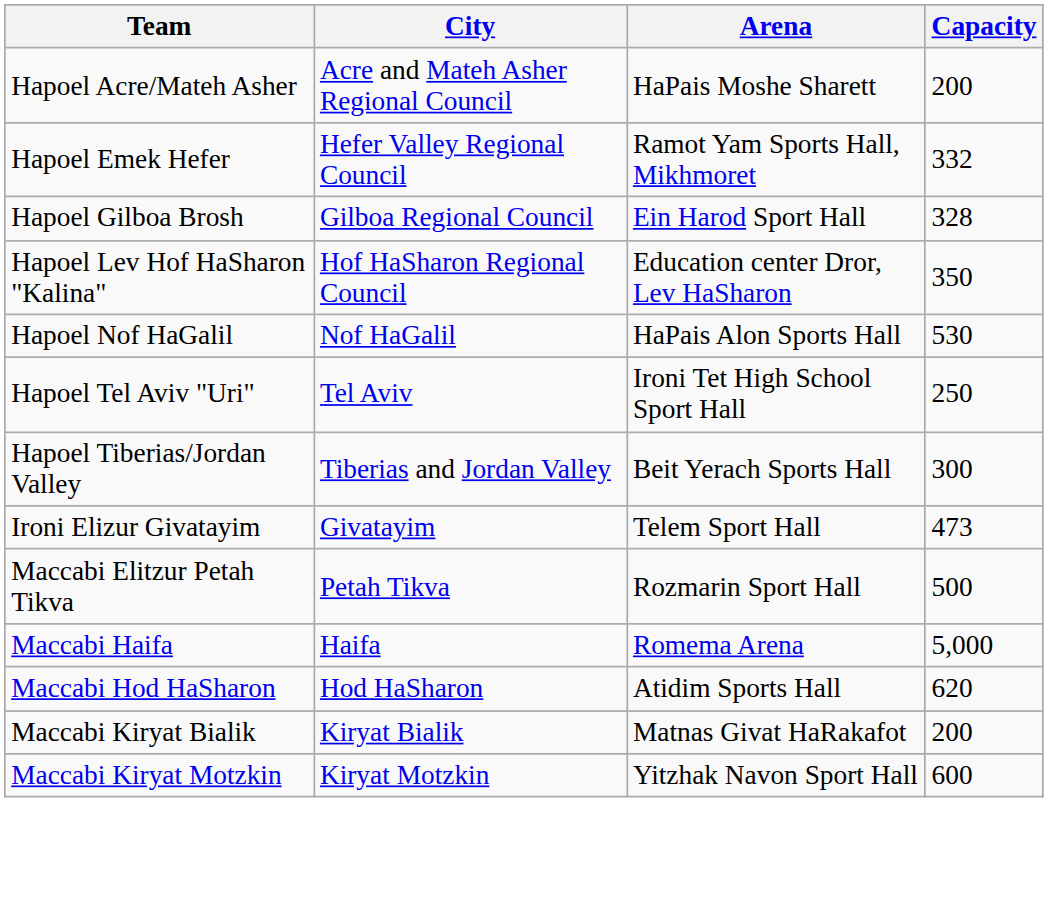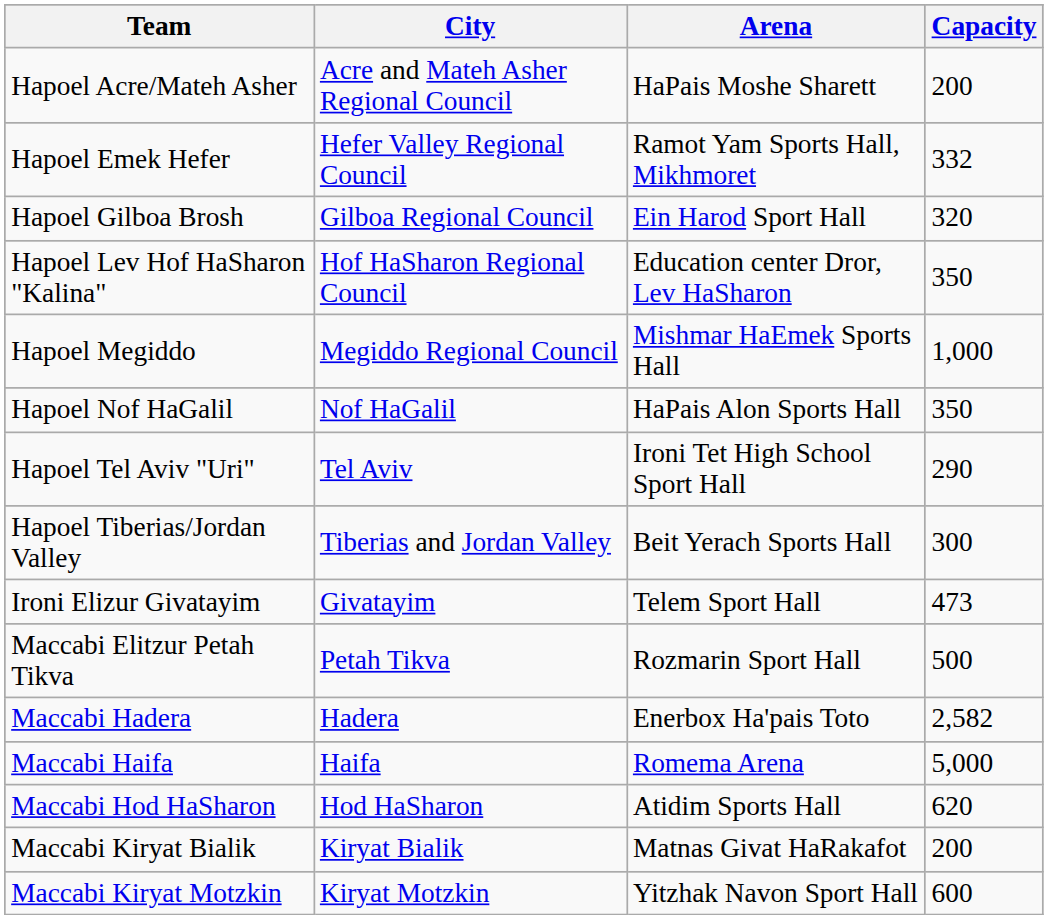Hapoel Gilboa Brosh | Capacity: 328 -> 320
+ row: Hapoel Megiddo | Megiddo Regional Council | Mishmar HaEmek Sports Hall | 1,000
Hapoel Nof HaGalil | Capacity: 530 -> 350
Hapoel Tel Aviv "Uri" | Capacity: 250 -> 290
+ row: Maccabi Hadera | Hadera | Enerbox Ha'pais Toto | 2,582
